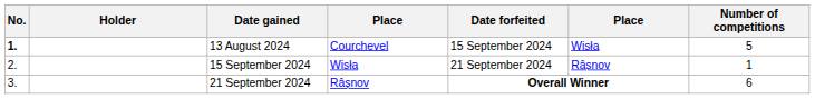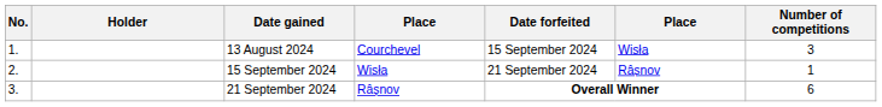13 August 2024 | No.: bold -> normal
13 August 2024 | Number of competitions: 5 -> 3
